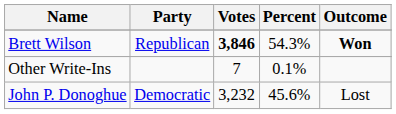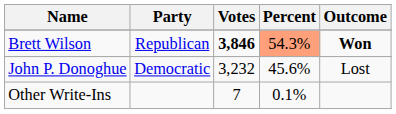Brett Wilson | Percent: no background -> lightsalmon background
rows swapped: John P. Donoghue <-> Other Write-Ins
